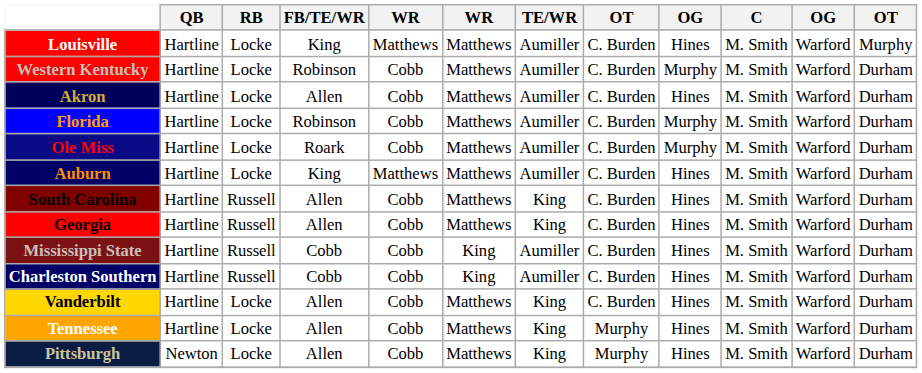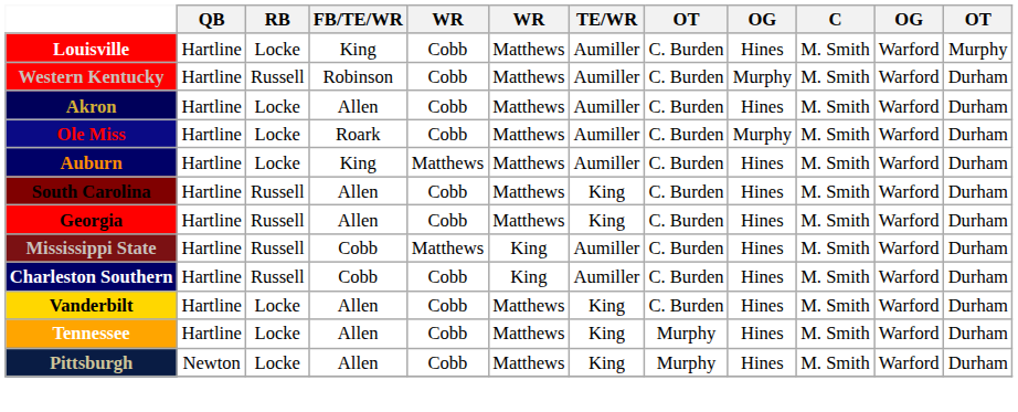Louisville | column 5: Matthews -> Cobb
Western Kentucky | RB: Locke -> Russell
- row: Florida | Hartline | Locke | Robinson | Cobb | Matthews | Aumiller | C. Burden | Murphy | M. Smith | Warford | Durham
Mississippi State | column 5: Cobb -> Matthews
